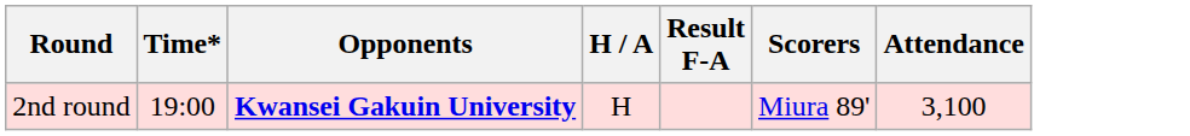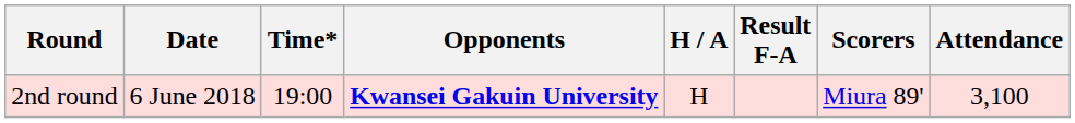+ column: Date | 6 June 2018
